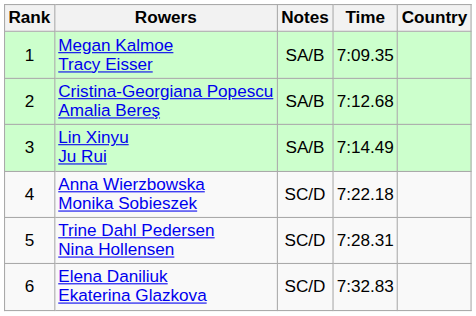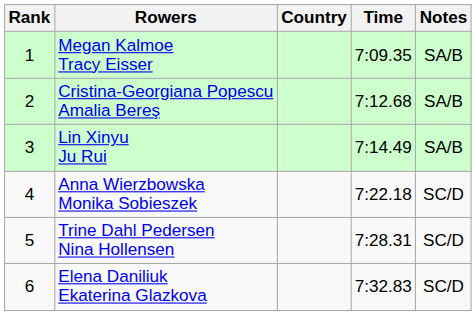columns swapped: Country <-> Notes
